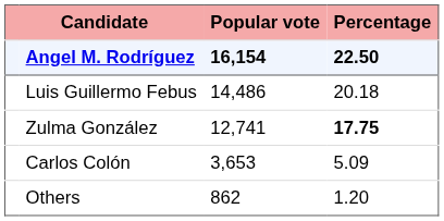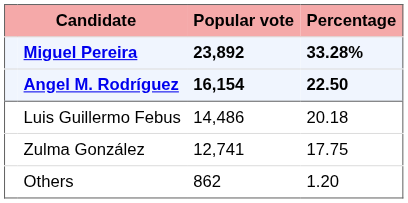+ row: Miguel Pereira | 23,892 | 33.28%
Zulma González | Percentage: bold -> normal
- row: Carlos Colón | 3,653 | 5.09
